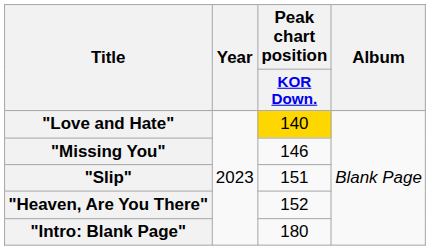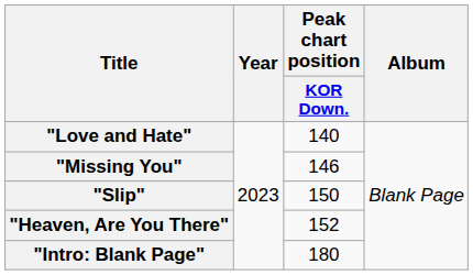"Love and Hate" | Peak chart position / KOR Down.: gold background -> no background
"Slip" | Peak chart position / KOR Down.: 151 -> 150
